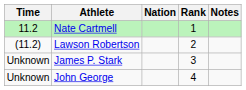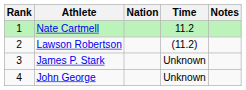columns swapped: Rank <-> Time
